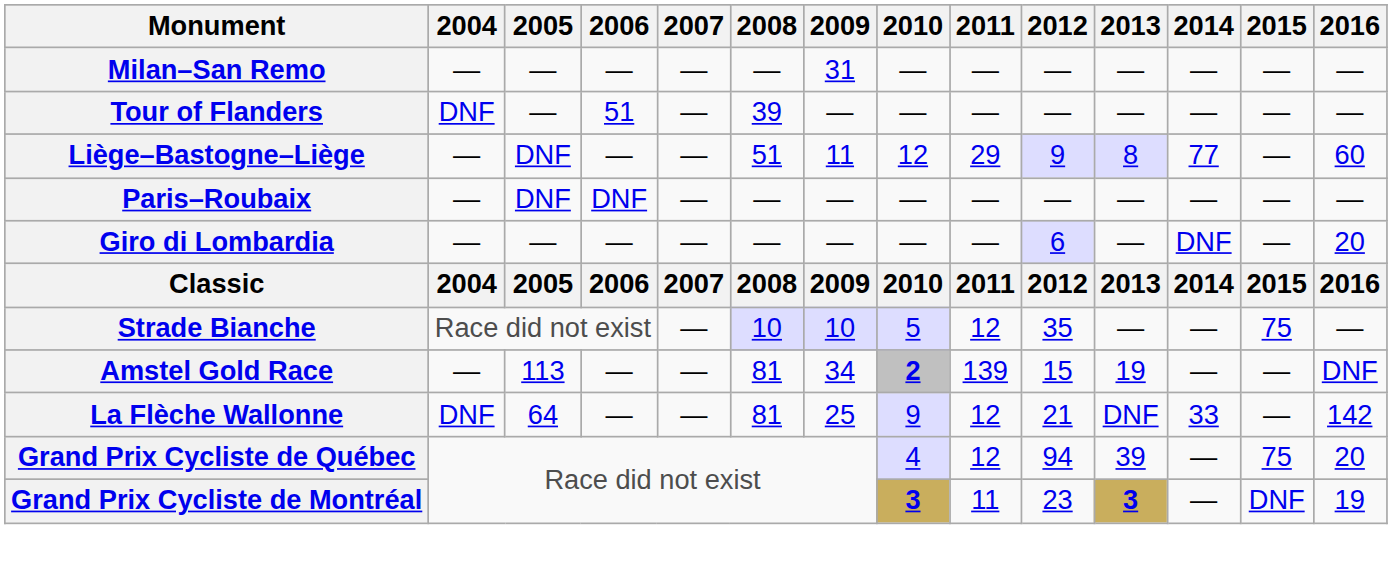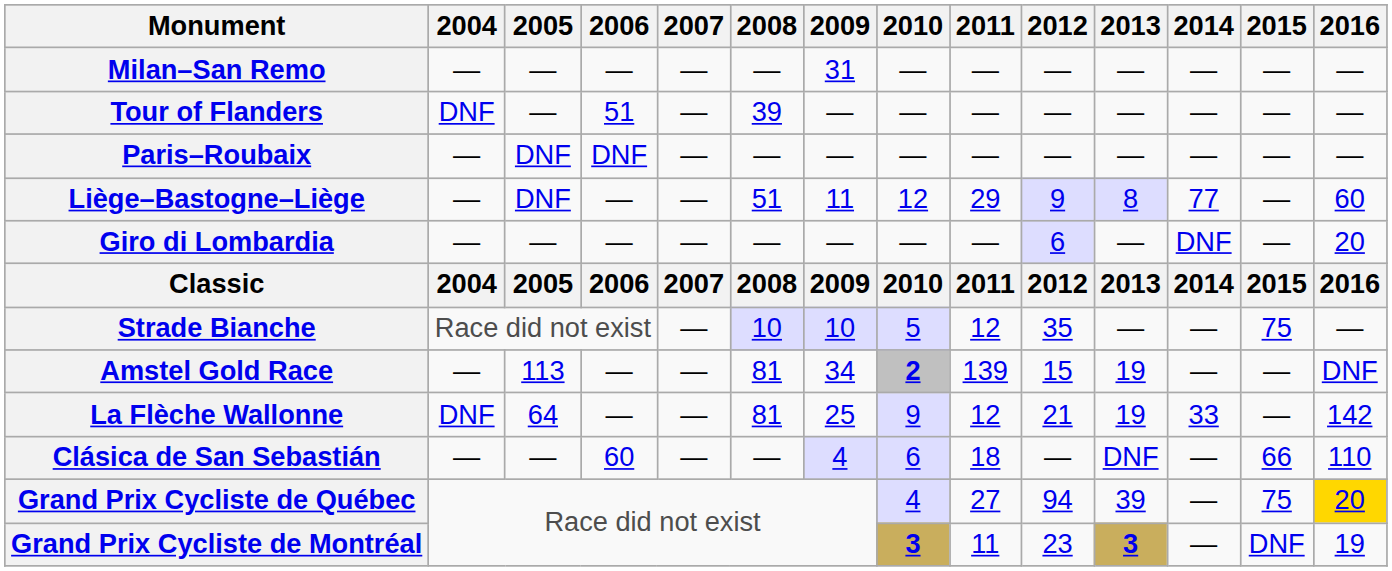rows swapped: Paris–Roubaix <-> Liège–Bastogne–Liège
La Flèche Wallonne | 2013: DNF -> 19
+ row: Clásica de San Sebastián | — | — | 60 | — | — | 4 | 6 | 18 | — | DNF | — | 66 | 110
Grand Prix Cycliste de Québec | 2011: 12 -> 27
Grand Prix Cycliste de Québec | 2016: no background -> gold background
